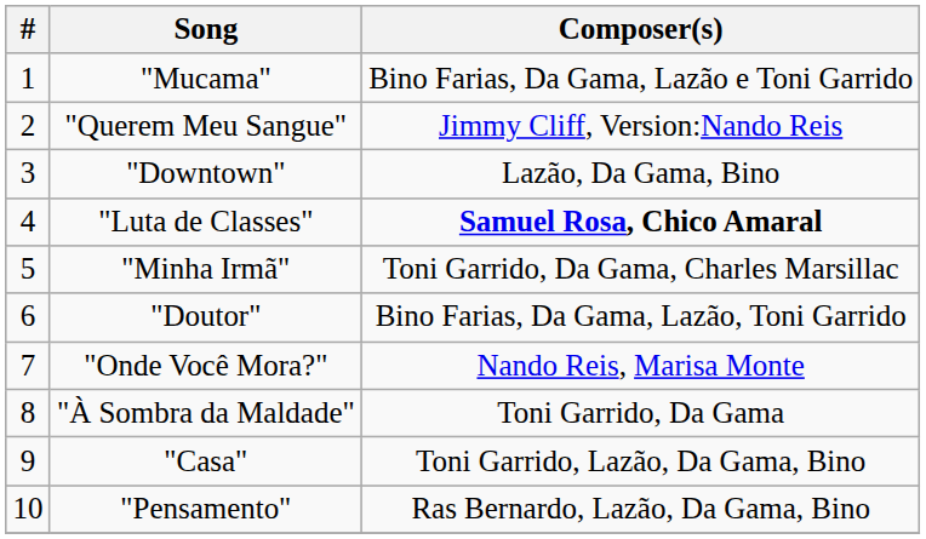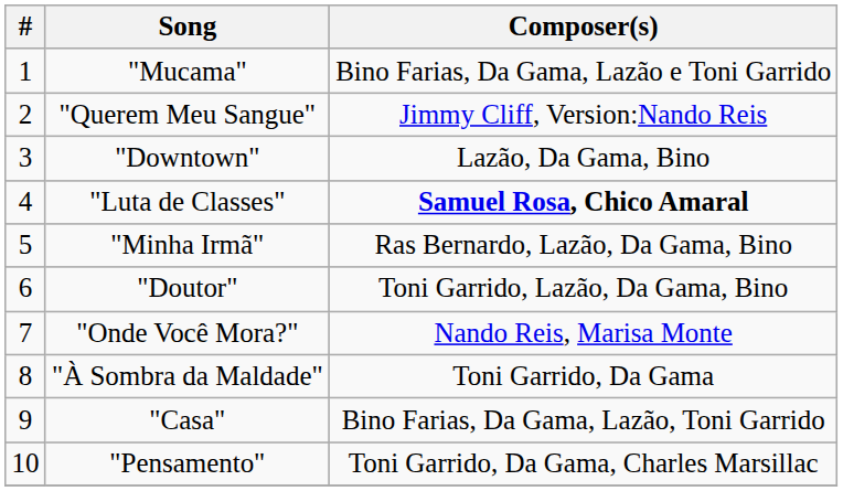"Minha Irmã" | Composer(s): Toni Garrido, Da Gama, Charles Marsillac -> Ras Bernardo, Lazão, Da Gama, Bino
"Doutor" | Composer(s): Bino Farias, Da Gama, Lazão, Toni Garrido -> Toni Garrido, Lazão, Da Gama, Bino
"Casa" | Composer(s): Toni Garrido, Lazão, Da Gama, Bino -> Bino Farias, Da Gama, Lazão, Toni Garrido
"Pensamento" | Composer(s): Ras Bernardo, Lazão, Da Gama, Bino -> Toni Garrido, Da Gama, Charles Marsillac
